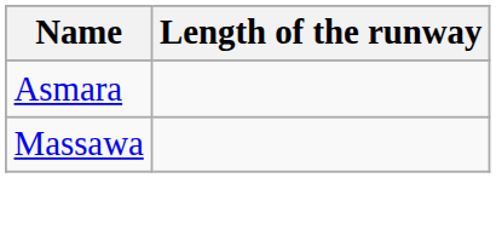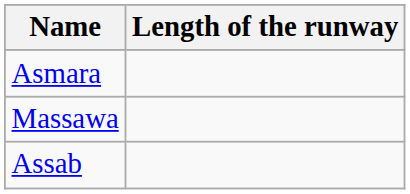+ row: Assab
